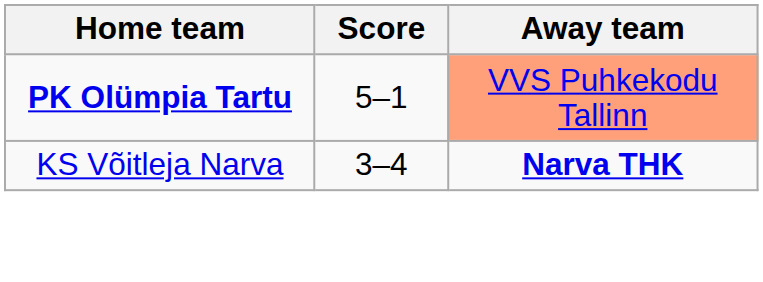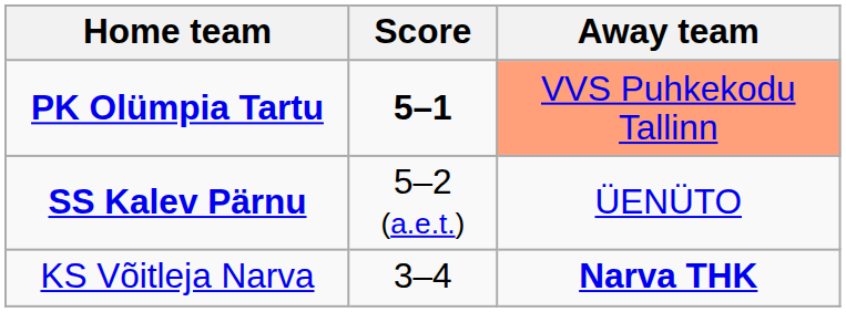PK Olümpia Tartu | Score: normal -> bold
+ row: SS Kalev Pärnu | 5–2 (a.e.t.) | ÜENÜTO
